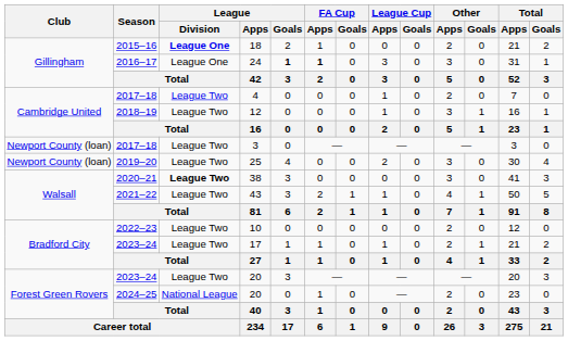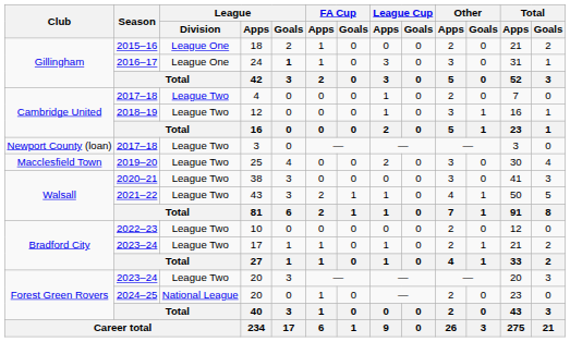18 | League / Division: bold -> normal
24 | FA Cup / Apps: bold -> normal
25 | Club: Newport County (loan) -> Macclesfield Town
38 | League / Division: bold -> normal
